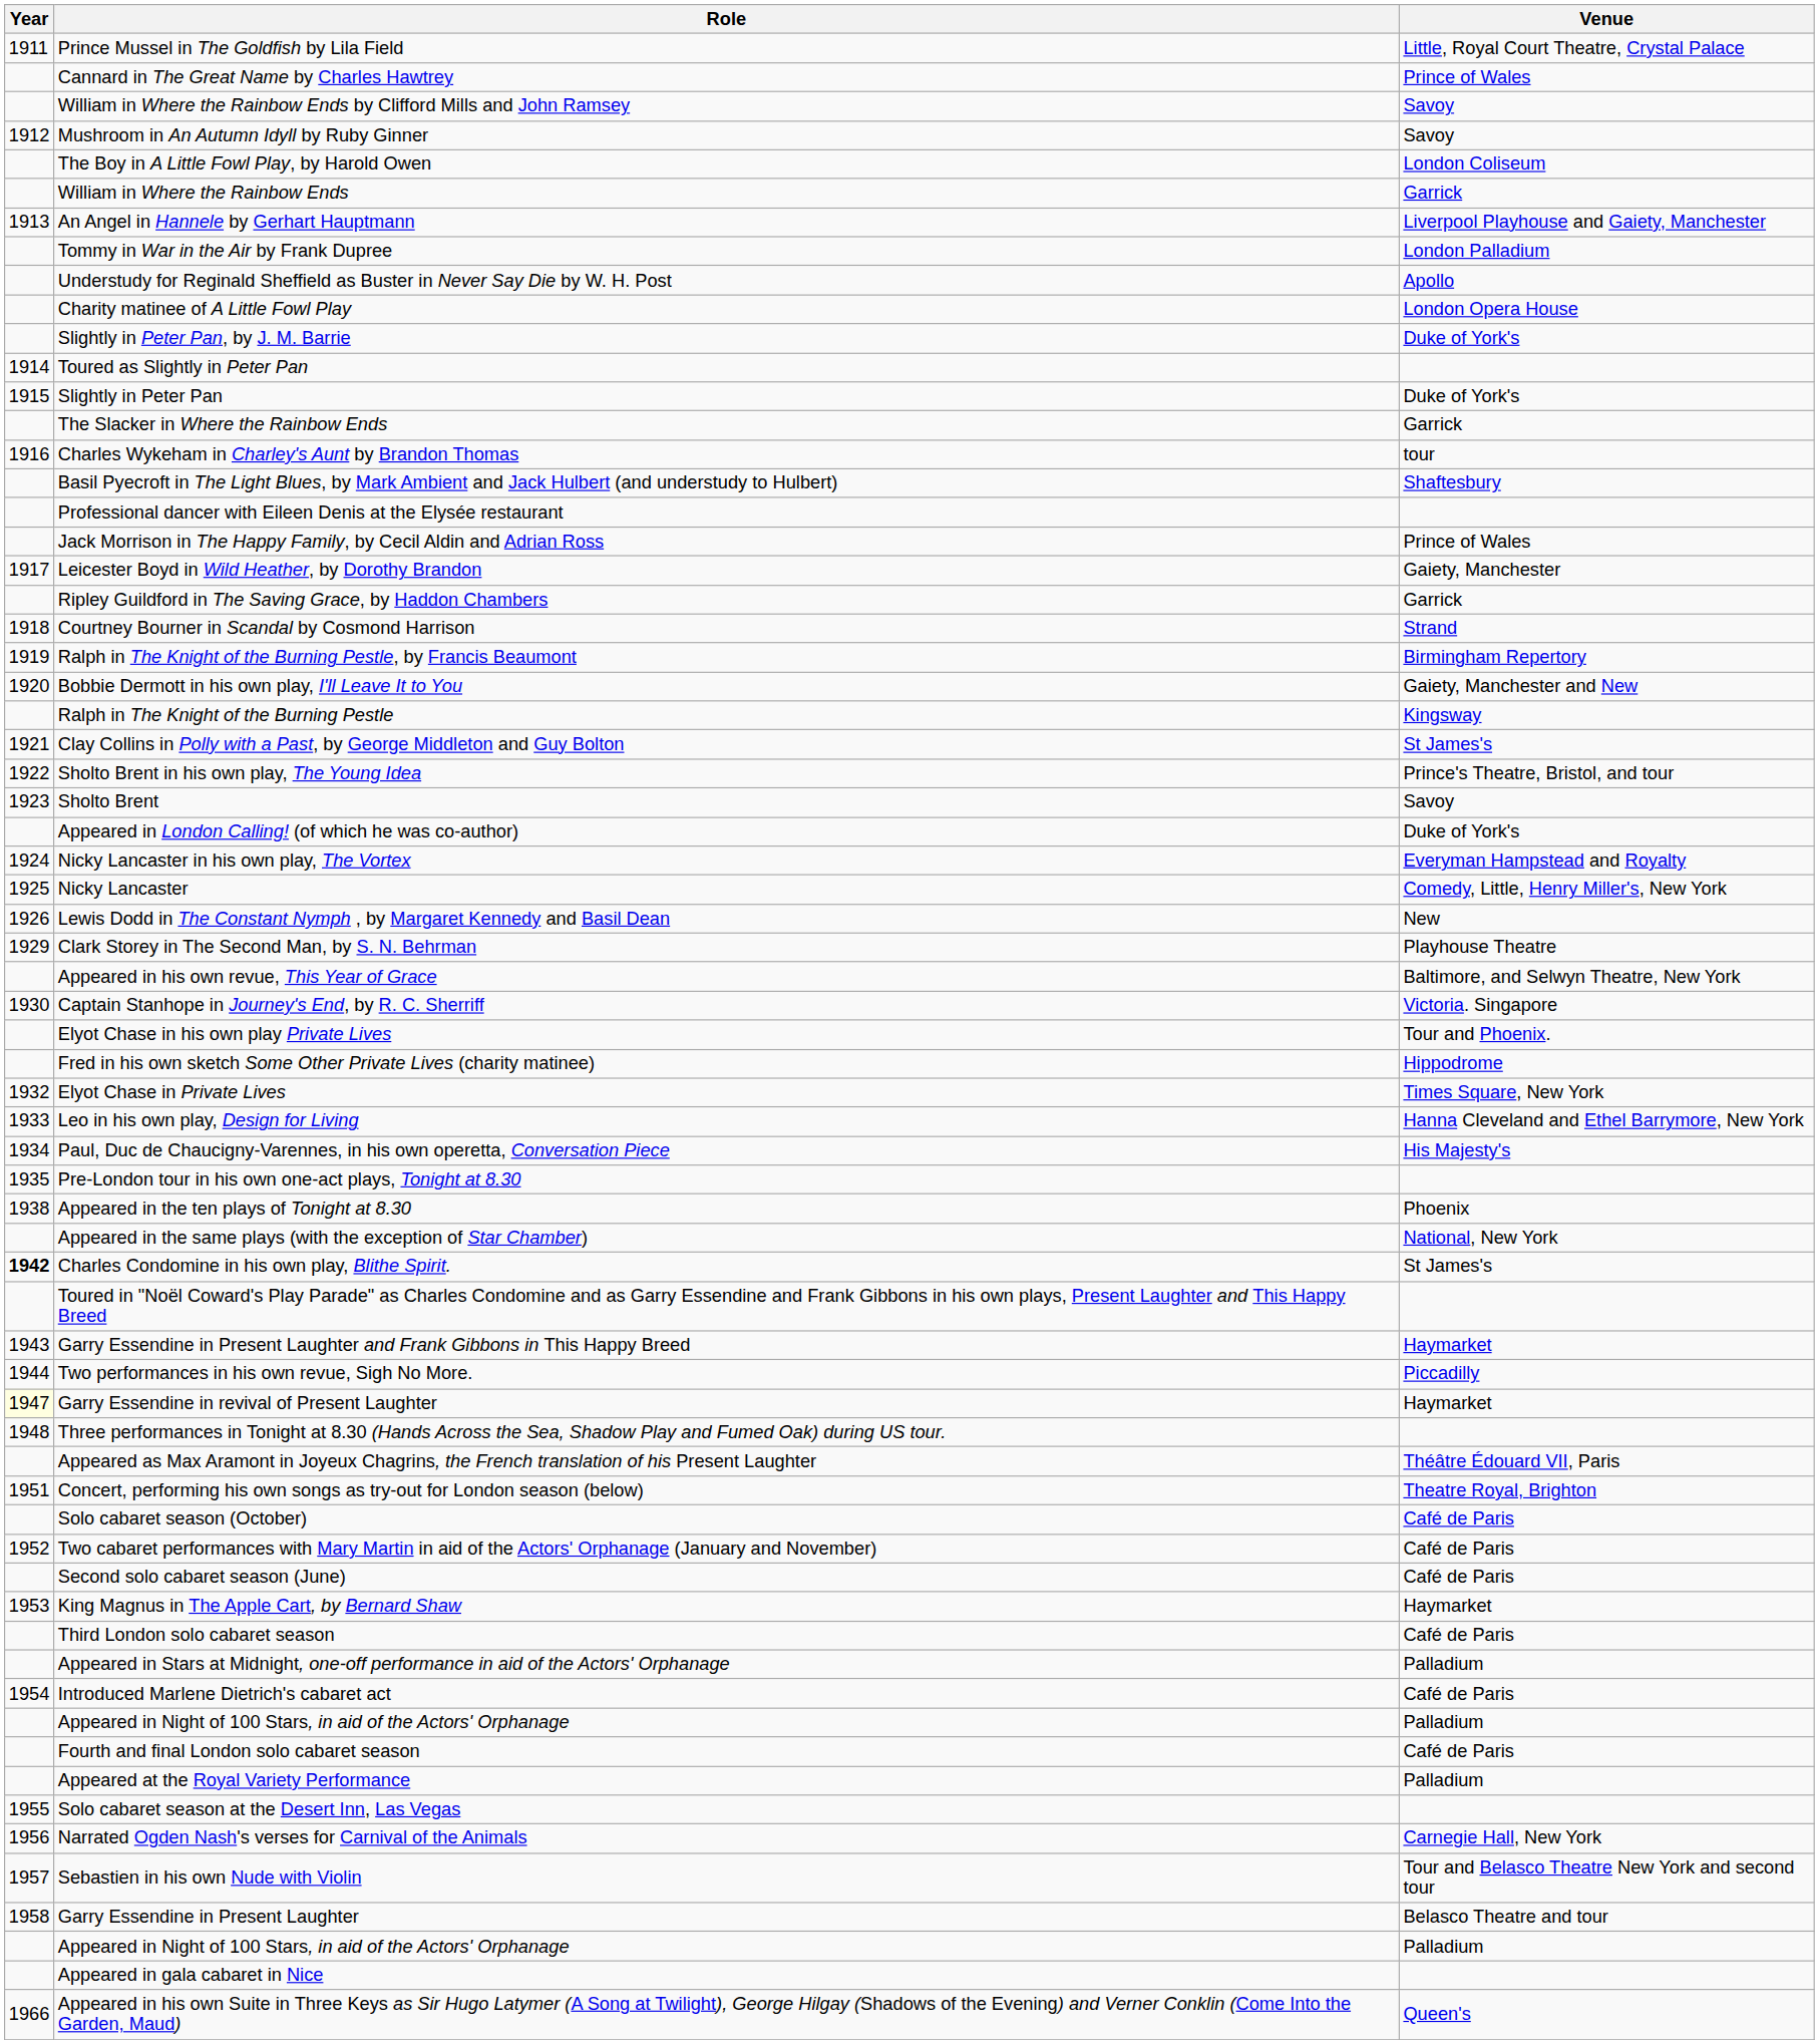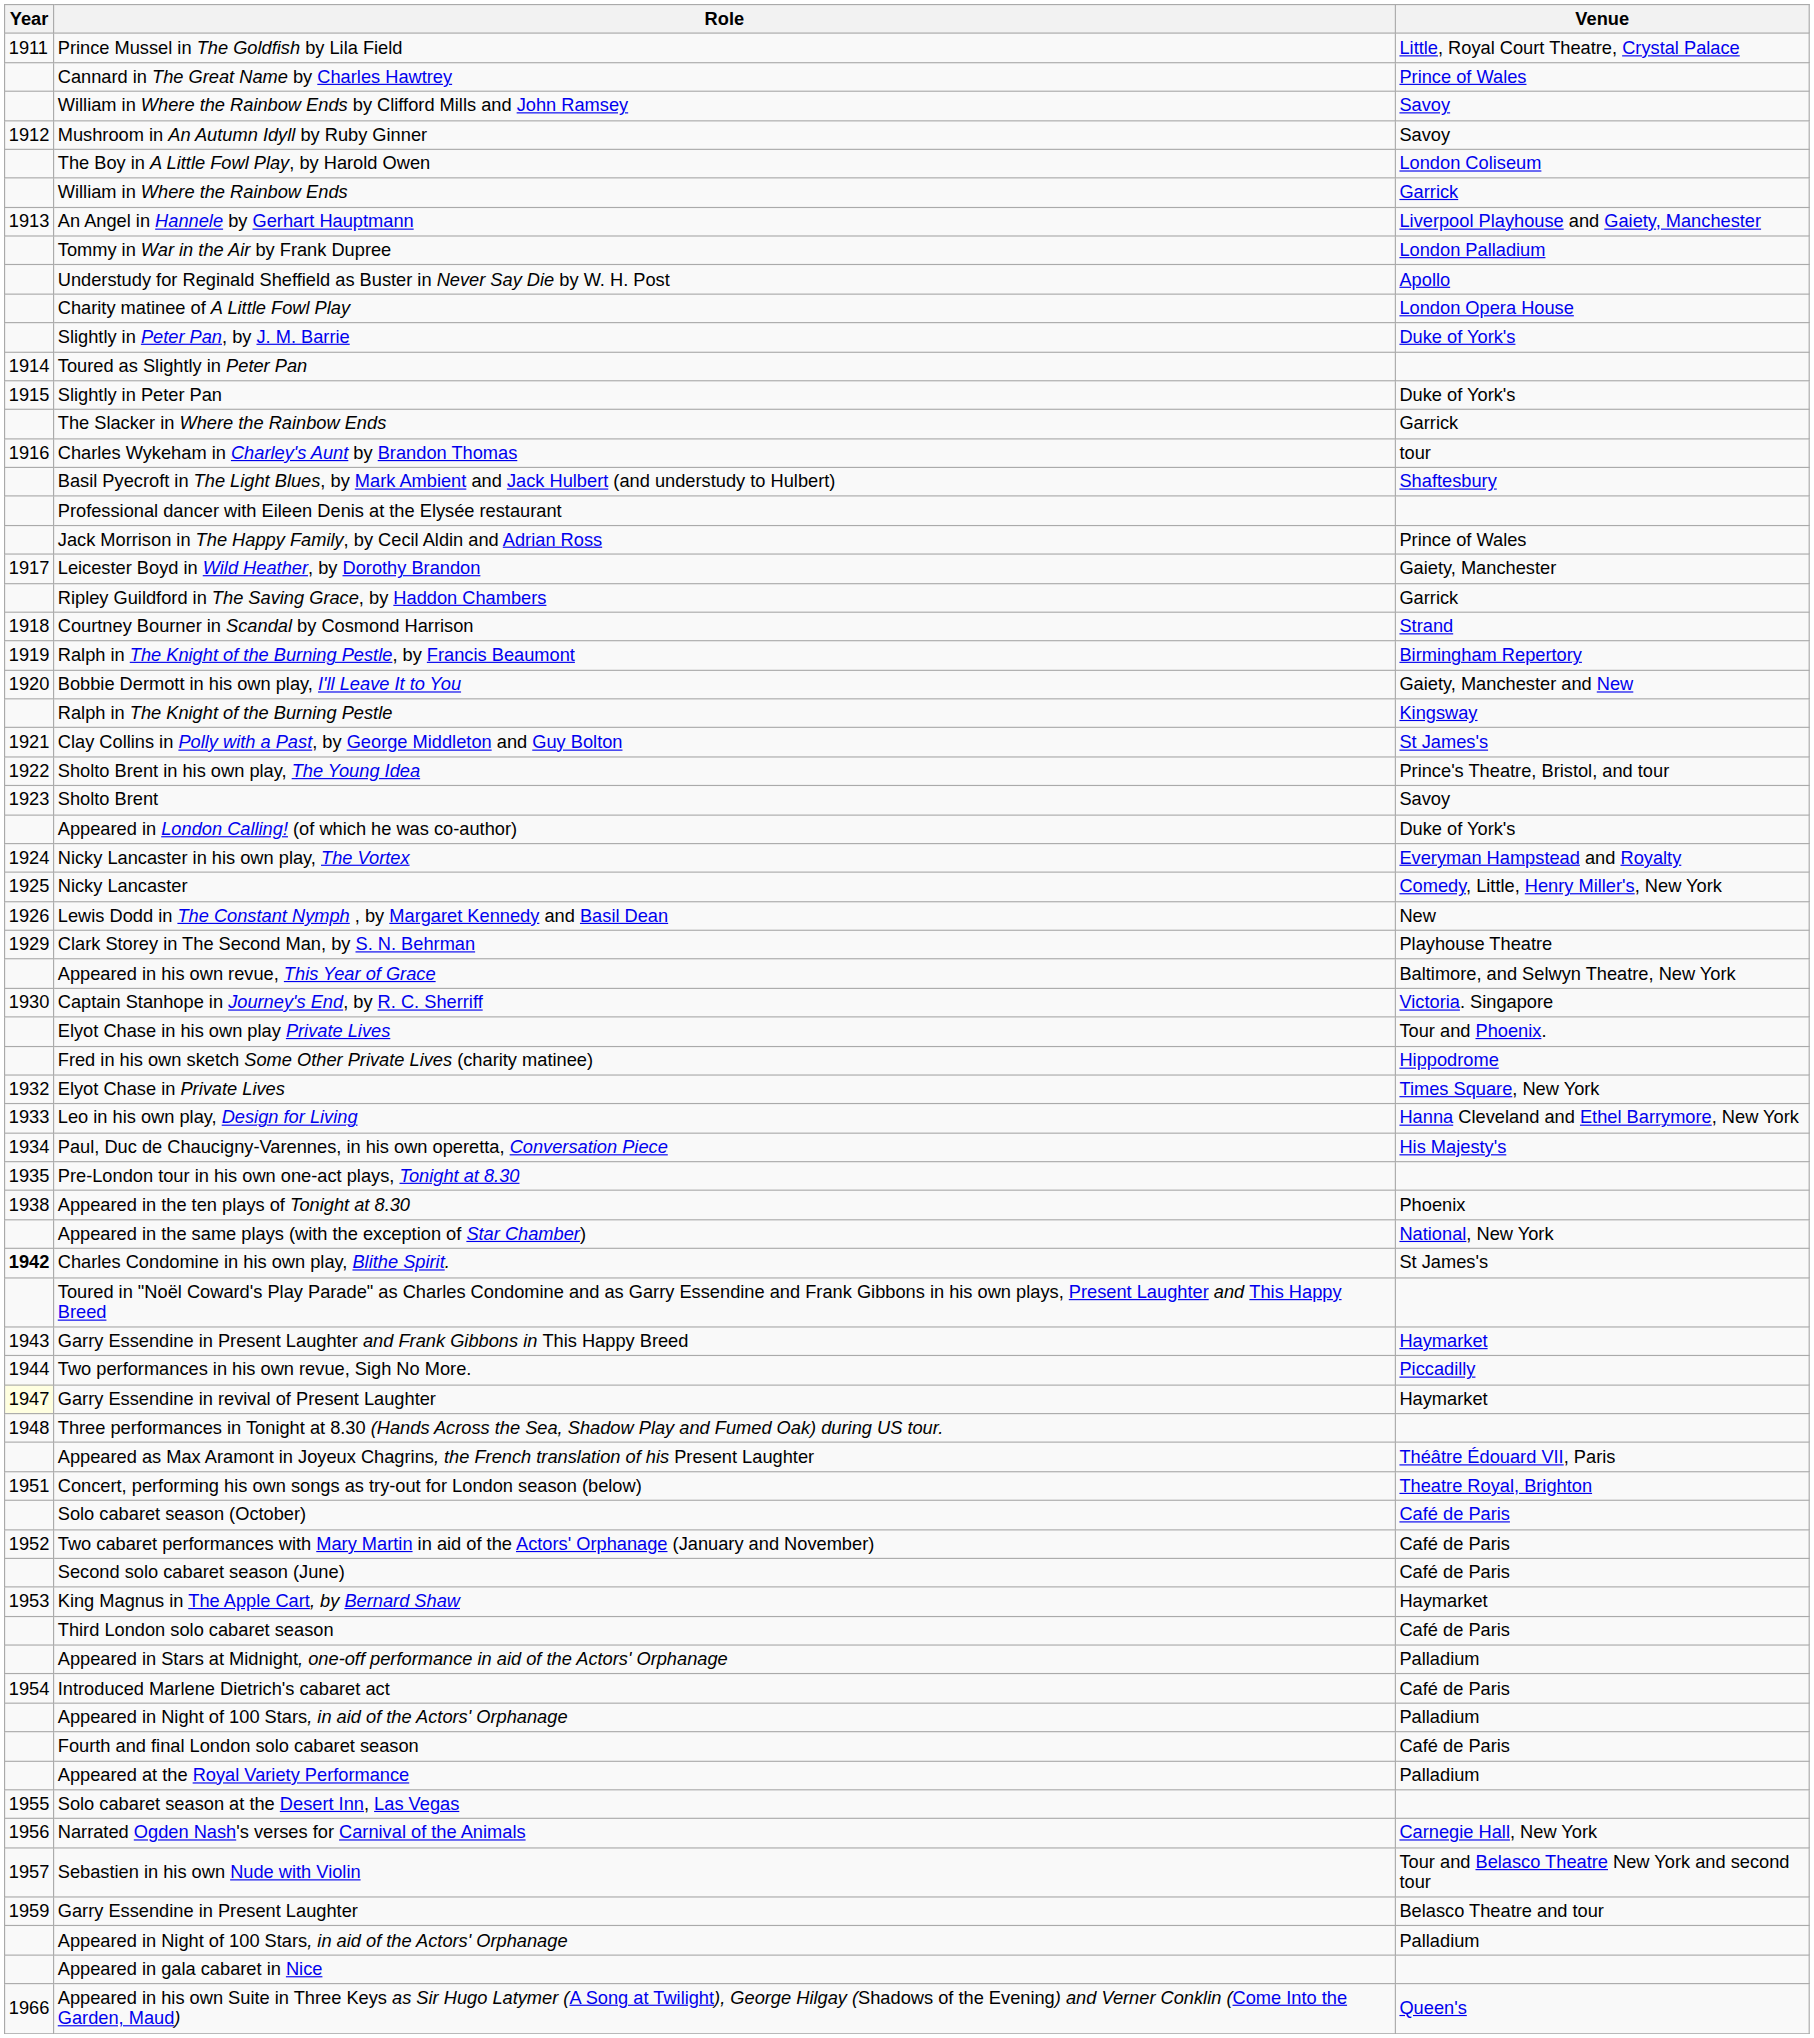Garry Essendine in Present Laughter | Year: 1958 -> 1959
